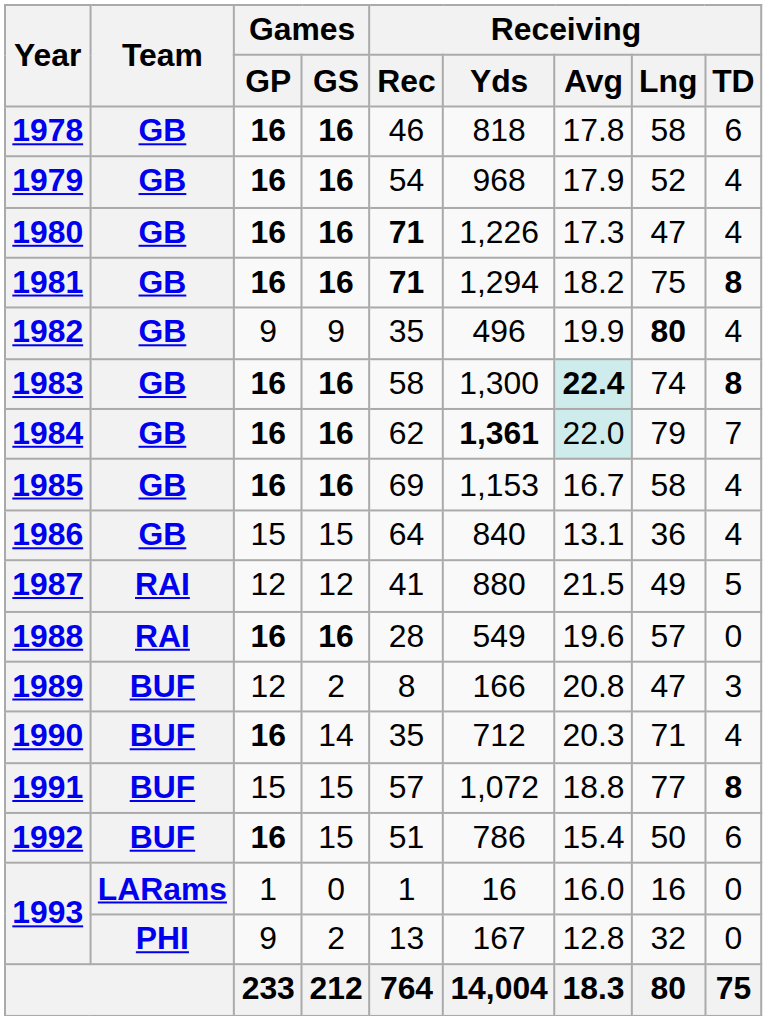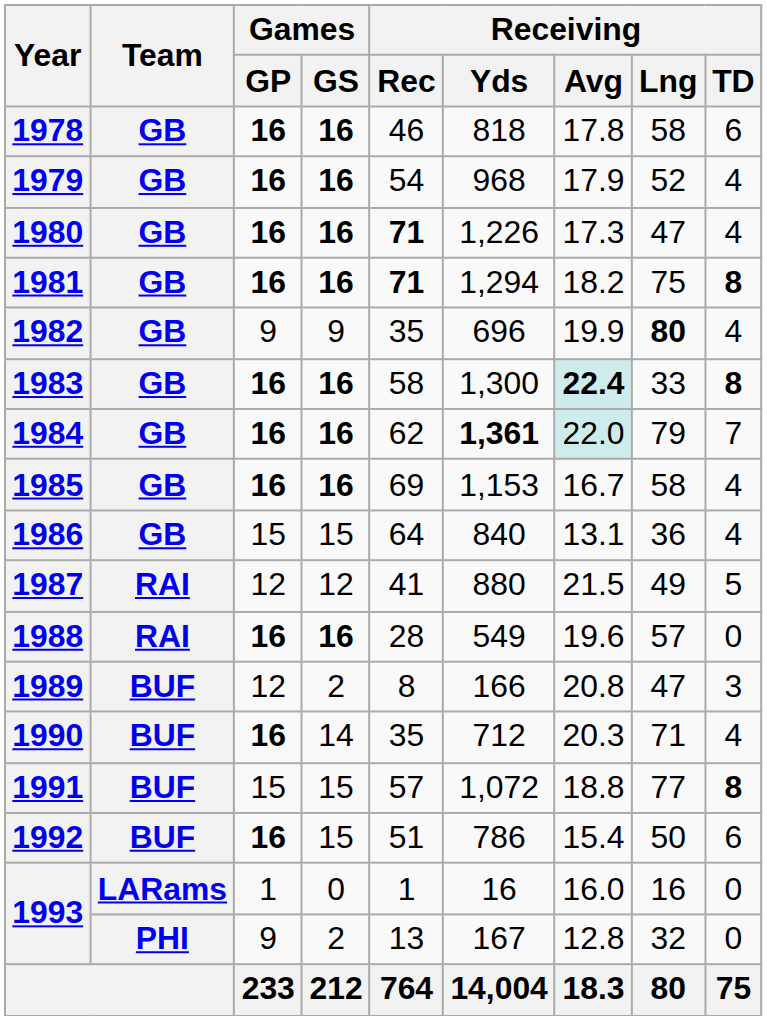1982 | Receiving / Yds: 496 -> 696
1983 | Receiving / Lng: 74 -> 33
